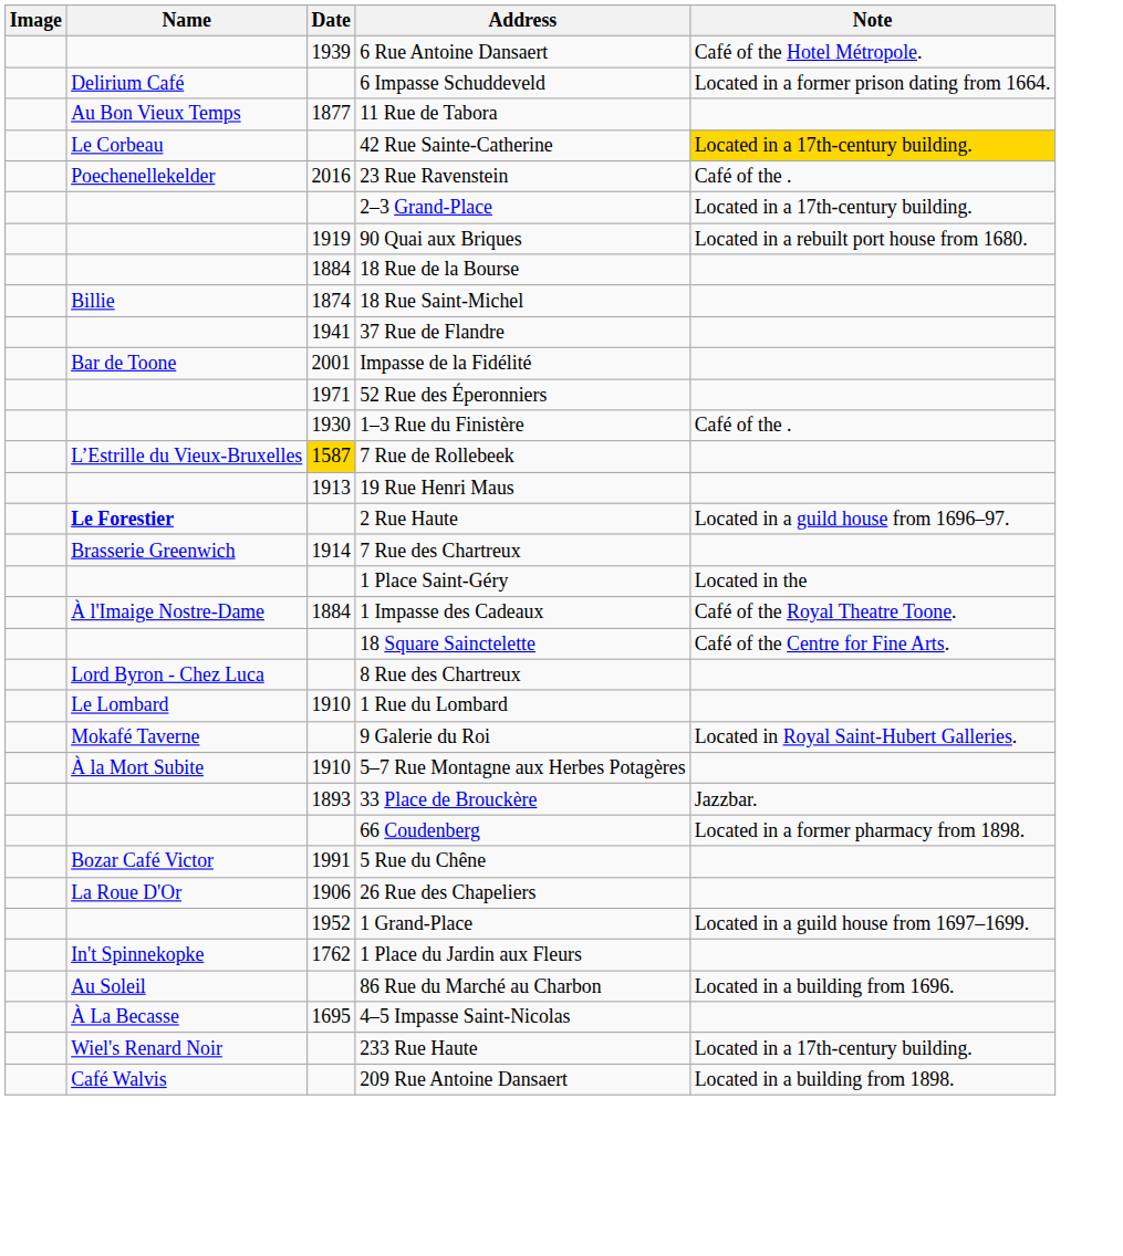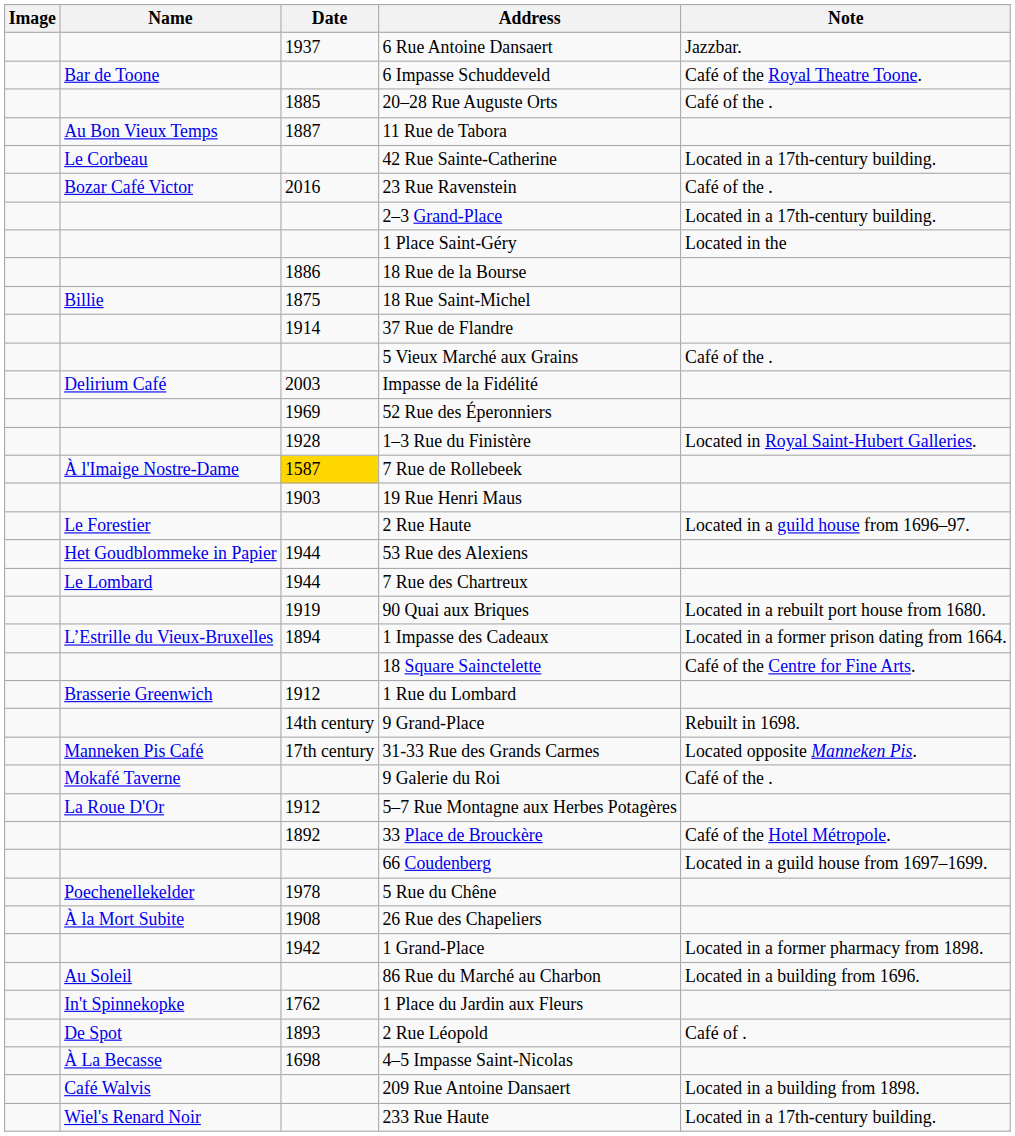6 Rue Antoine Dansaert | Date: 1939 -> 1937
6 Rue Antoine Dansaert | Note: Café of the Hotel Métropole. -> Jazzbar.
6 Impasse Schuddeveld | Name: Delirium Café -> Bar de Toone
6 Impasse Schuddeveld | Note: Located in a former prison dating from 1664. -> Café of the Royal Theatre Toone.
+ row: 1885 | 20–28 Rue Auguste Orts | Café of the .
11 Rue de Tabora | Date: 1877 -> 1887
42 Rue Sainte-Catherine | Note: gold background -> no background
23 Rue Ravenstein | Name: Poechenellekelder -> Bozar Café Victor
rows swapped: 90 Quai aux Briques <-> 1 Place Saint-Géry
18 Rue de la Bourse | Date: 1884 -> 1886
18 Rue Saint-Michel | Date: 1874 -> 1875
37 Rue de Flandre | Date: 1941 -> 1914
+ row: 5 Vieux Marché aux Grains | Café of the .
Impasse de la Fidélité | Name: Bar de Toone -> Delirium Café
Impasse de la Fidélité | Date: 2001 -> 2003
52 Rue des Éperonniers | Date: 1971 -> 1969
1–3 Rue du Finistère | Date: 1930 -> 1928
1–3 Rue du Finistère | Note: Café of the . -> Located in Royal Saint-Hubert Galleries.
7 Rue de Rollebeek | Name: L’Estrille du Vieux-Bruxelles -> À l'Imaige Nostre-Dame
19 Rue Henri Maus | Date: 1913 -> 1903
2 Rue Haute | Name: bold -> normal
+ row: Het Goudblommeke in Papier | 1944 | 53 Rue des Alexiens
7 Rue des Chartreux | Name: Brasserie Greenwich -> Le Lombard
7 Rue des Chartreux | Date: 1914 -> 1944
1 Impasse des Cadeaux | Name: À l'Imaige Nostre-Dame -> L’Estrille du Vieux-Bruxelles
1 Impasse des Cadeaux | Date: 1884 -> 1894
1 Impasse des Cadeaux | Note: Café of the Royal Theatre Toone. -> Located in a former prison dating from 1664.
- row: Lord Byron - Chez Luca | 8 Rue des Chartreux
1 Rue du Lombard | Name: Le Lombard -> Brasserie Greenwich
1 Rue du Lombard | Date: 1910 -> 1912
+ row: 14th century | 9 Grand-Place | Rebuilt in 1698.
+ row: Manneken Pis Café | 17th century | 31-33 Rue des Grands Carmes | Located opposite Manneken Pis.
9 Galerie du Roi | Note: Located in Royal Saint-Hubert Galleries. -> Café of the .
5–7 Rue Montagne aux Herbes Potagères | Name: À la Mort Subite -> La Roue D'Or
5–7 Rue Montagne aux Herbes Potagères | Date: 1910 -> 1912
33 Place de Brouckère | Date: 1893 -> 1892
33 Place de Brouckère | Note: Jazzbar. -> Café of the Hotel Métropole.
66 Coudenberg | Note: Located in a former pharmacy from 1898. -> Located in a guild house from 1697–1699.
5 Rue du Chêne | Name: Bozar Café Victor -> Poechenellekelder
5 Rue du Chêne | Date: 1991 -> 1978
26 Rue des Chapeliers | Name: La Roue D'Or -> À la Mort Subite
26 Rue des Chapeliers | Date: 1906 -> 1908
1 Grand-Place | Date: 1952 -> 1942
1 Grand-Place | Note: Located in a guild house from 1697–1699. -> Located in a former pharmacy from 1898.
rows swapped: 86 Rue du Marché au Charbon <-> 1 Place du Jardin aux Fleurs
+ row: De Spot | 1893 | 2 Rue Léopold | Café of .
4–5 Impasse Saint-Nicolas | Date: 1695 -> 1698
rows swapped: 209 Rue Antoine Dansaert <-> 233 Rue Haute
